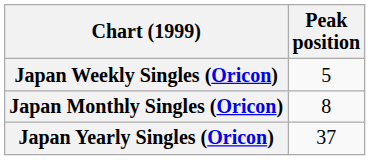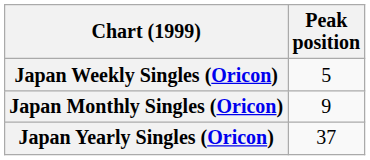Japan Monthly Singles (Oricon) | Peak position: 8 -> 9
